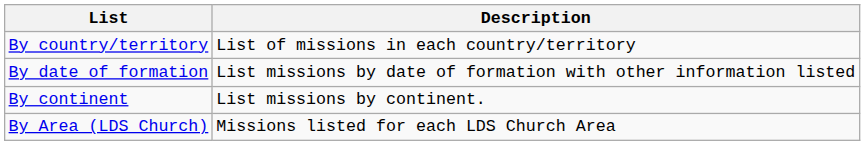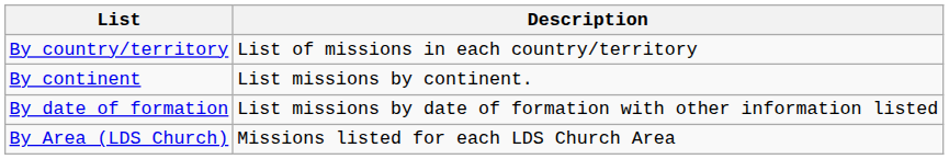rows swapped: By continent <-> By date of formation
